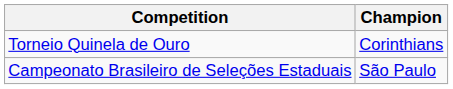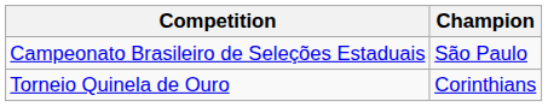rows swapped: Campeonato Brasileiro de Seleções Estaduais <-> Torneio Quinela de Ouro
